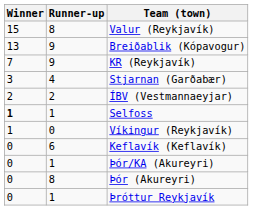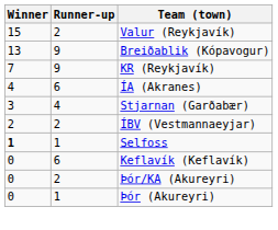Valur (Reykjavík) | Runner-up: 8 -> 2
+ row: 4 | 6 | ÍA (Akranes)
- row: 1 | 0 | Víkingur (Reykjavík)
Þór/KA (Akureyri) | Runner-up: 1 -> 2
Þór (Akureyri) | Runner-up: 8 -> 1
- row: 0 | 1 | Þróttur Reykjavík
